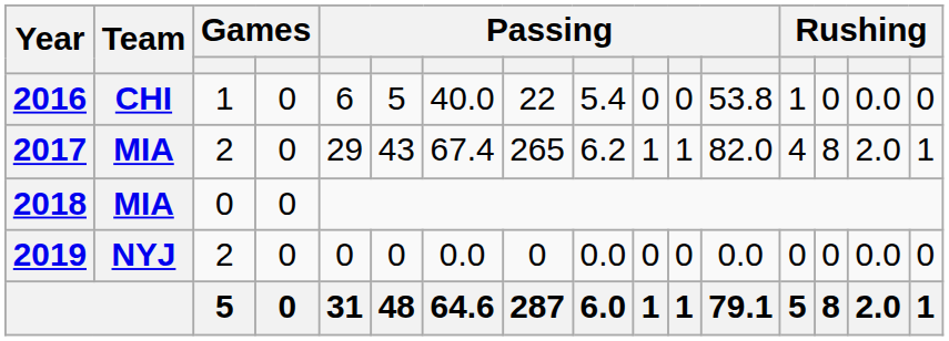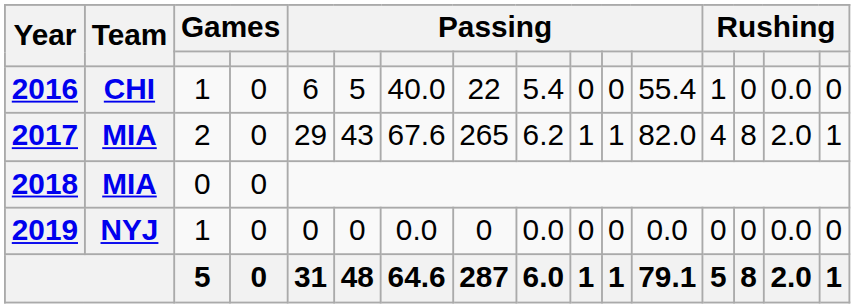2016 | column 12: 53.8 -> 55.4
2017 | column 7: 67.4 -> 67.6
2019 | column 3: 2 -> 1
